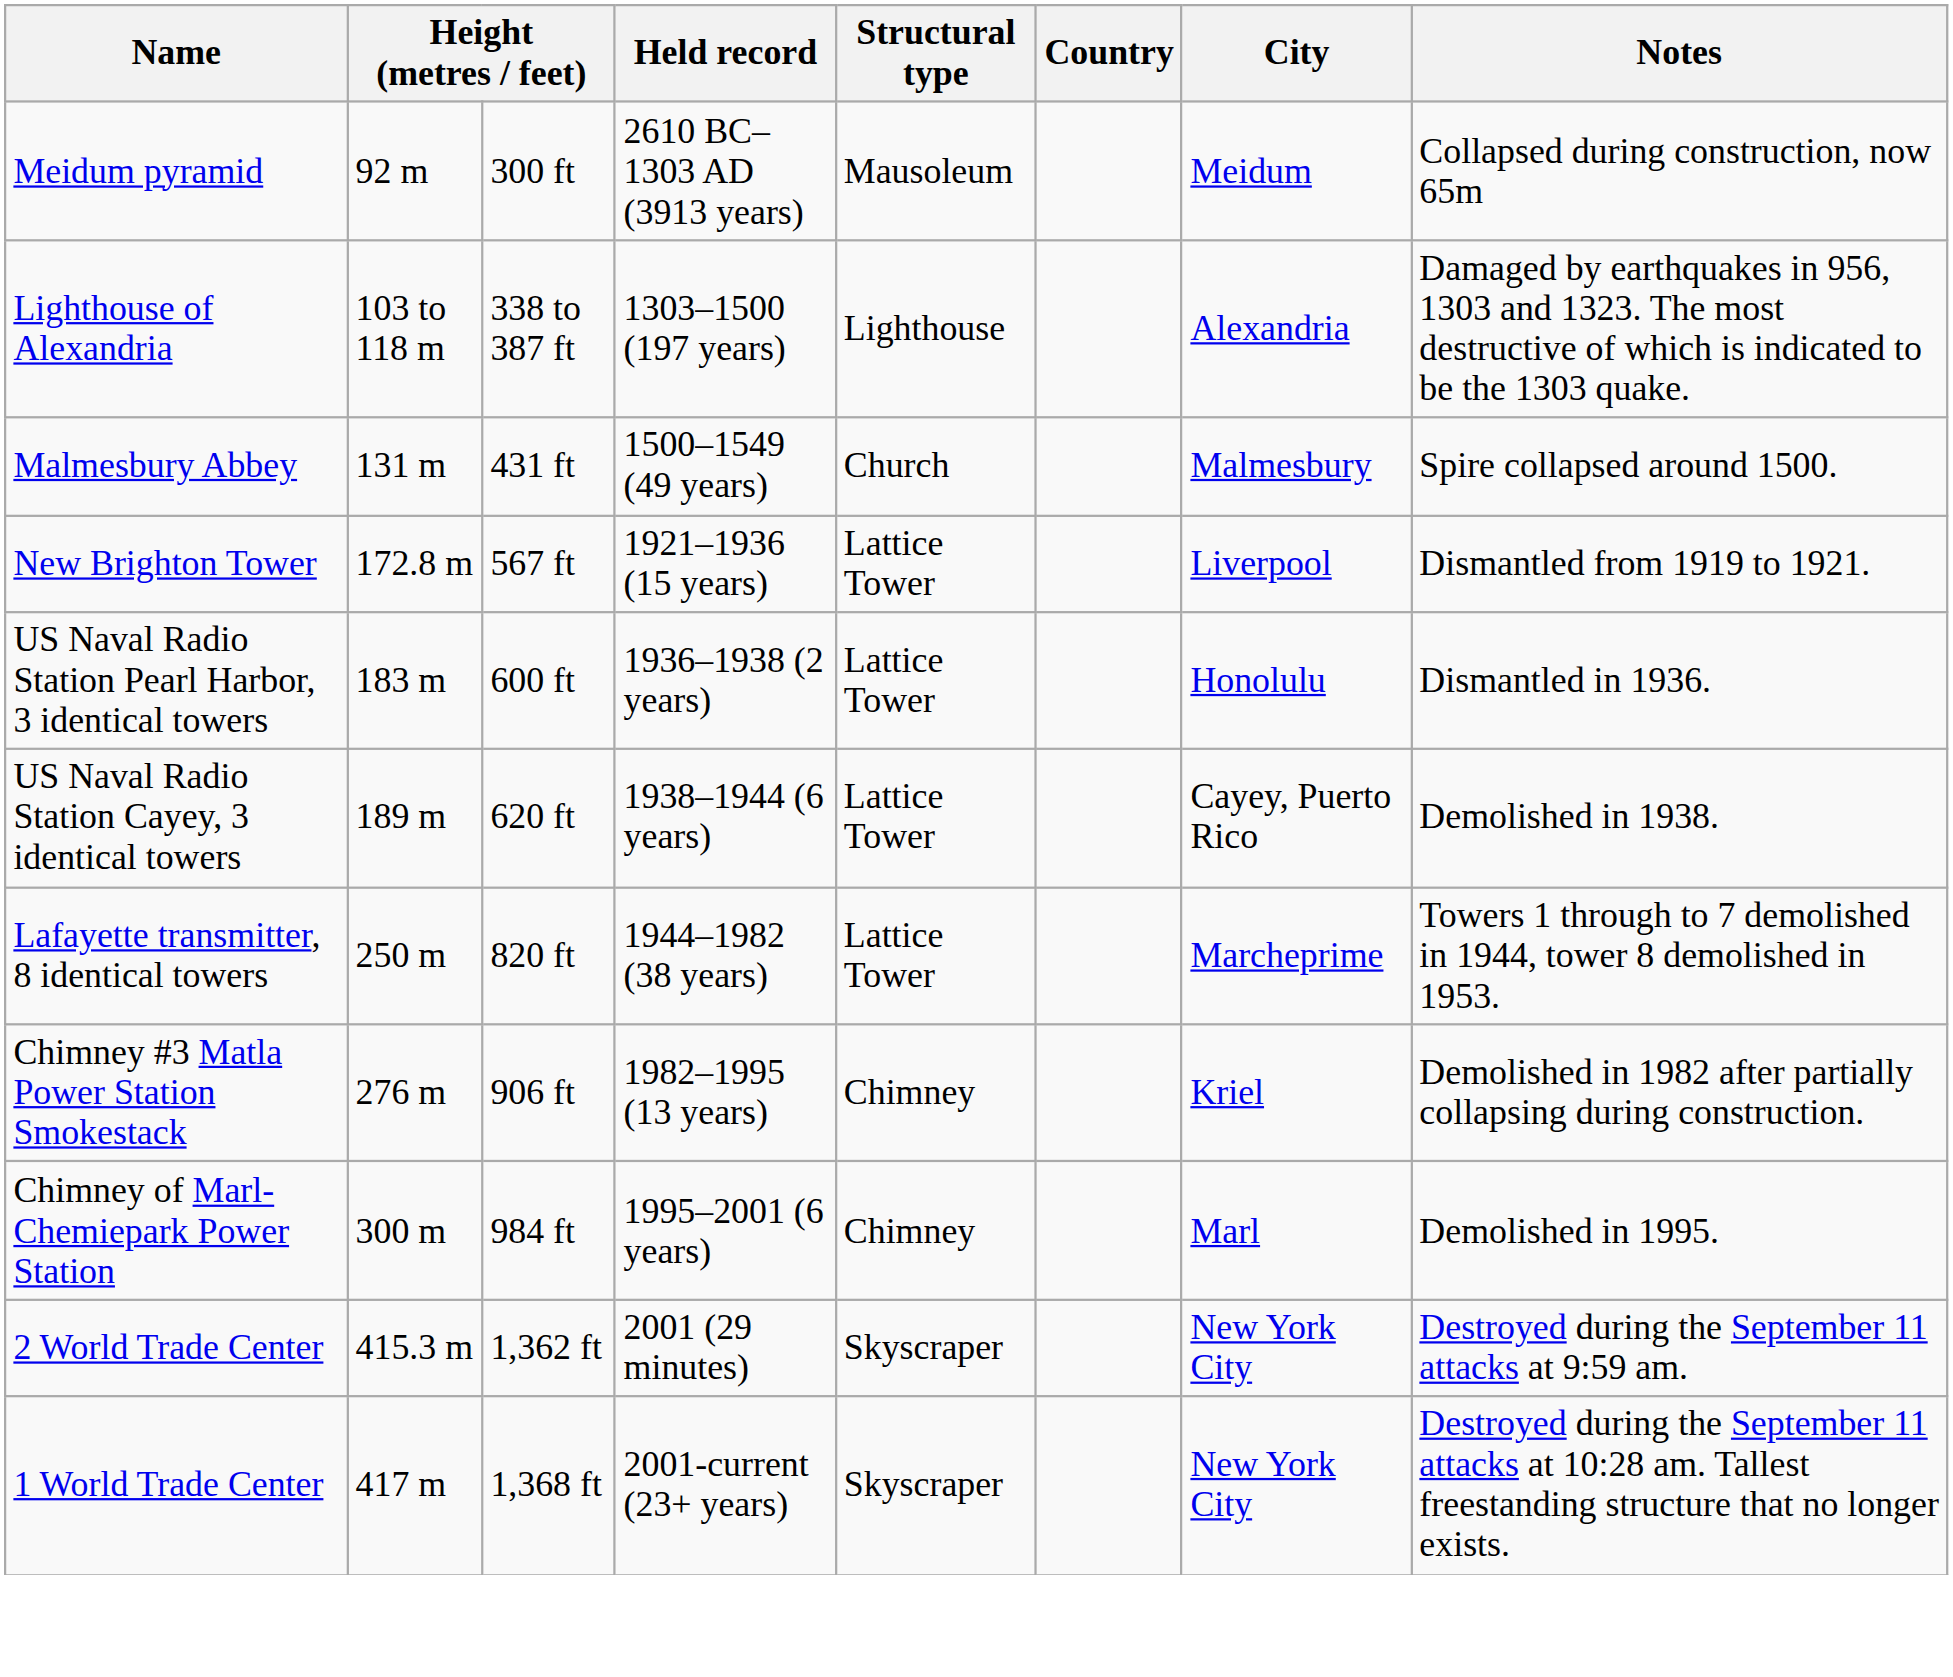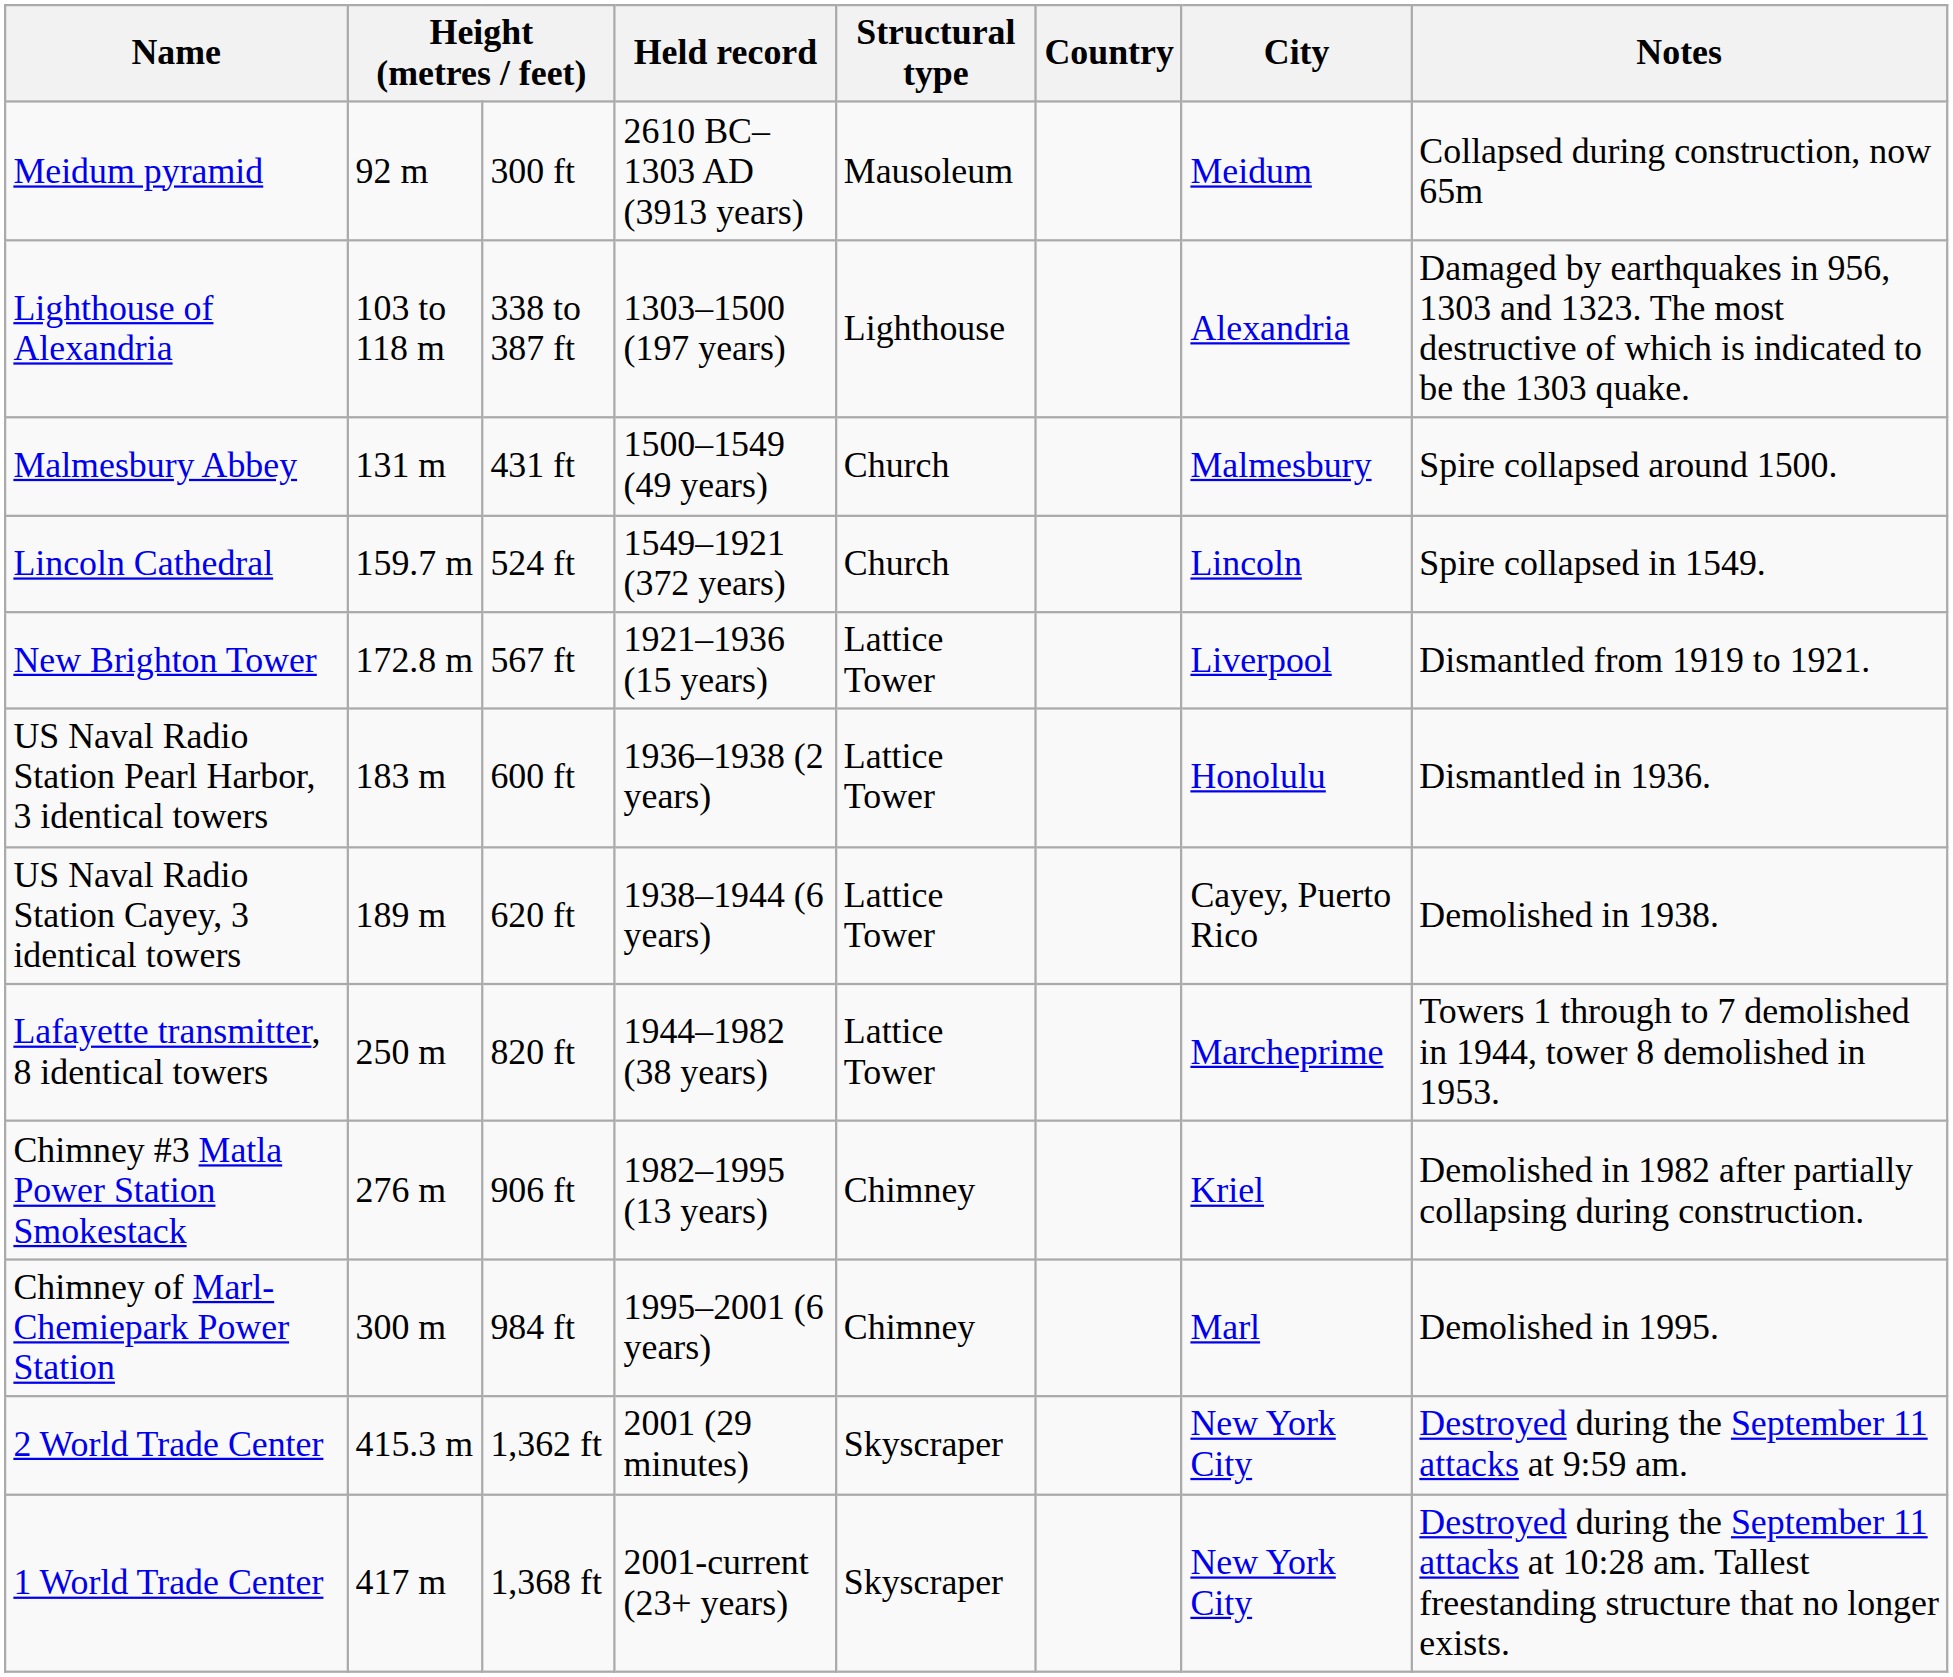+ row: Lincoln Cathedral | 159.7 m | 524 ft | 1549–1921 (372 years) | Church | Lincoln | Spire collapsed in 1549.
